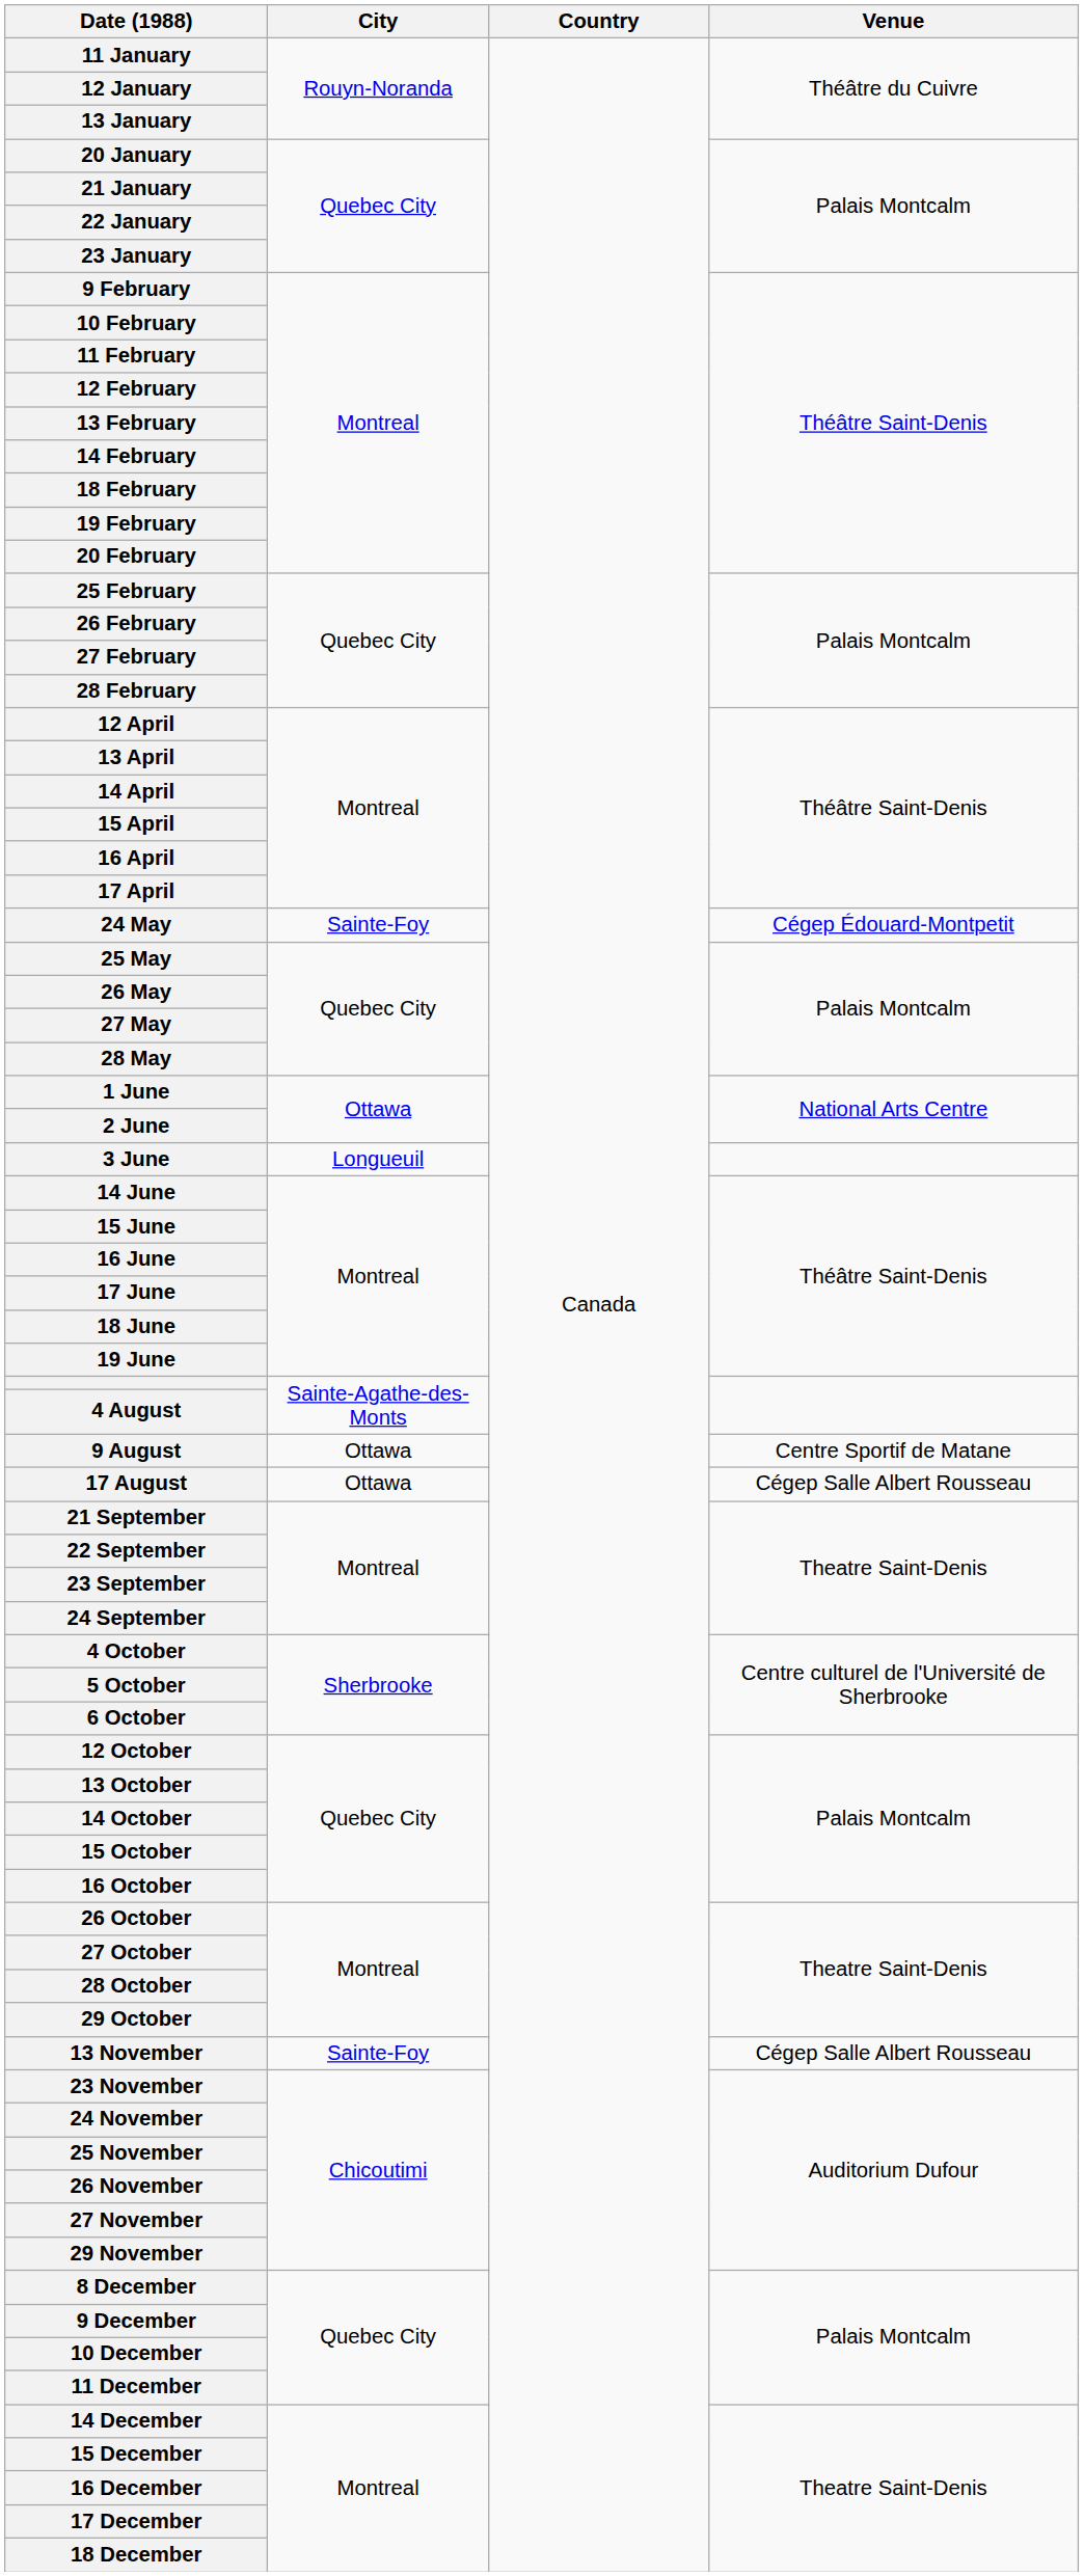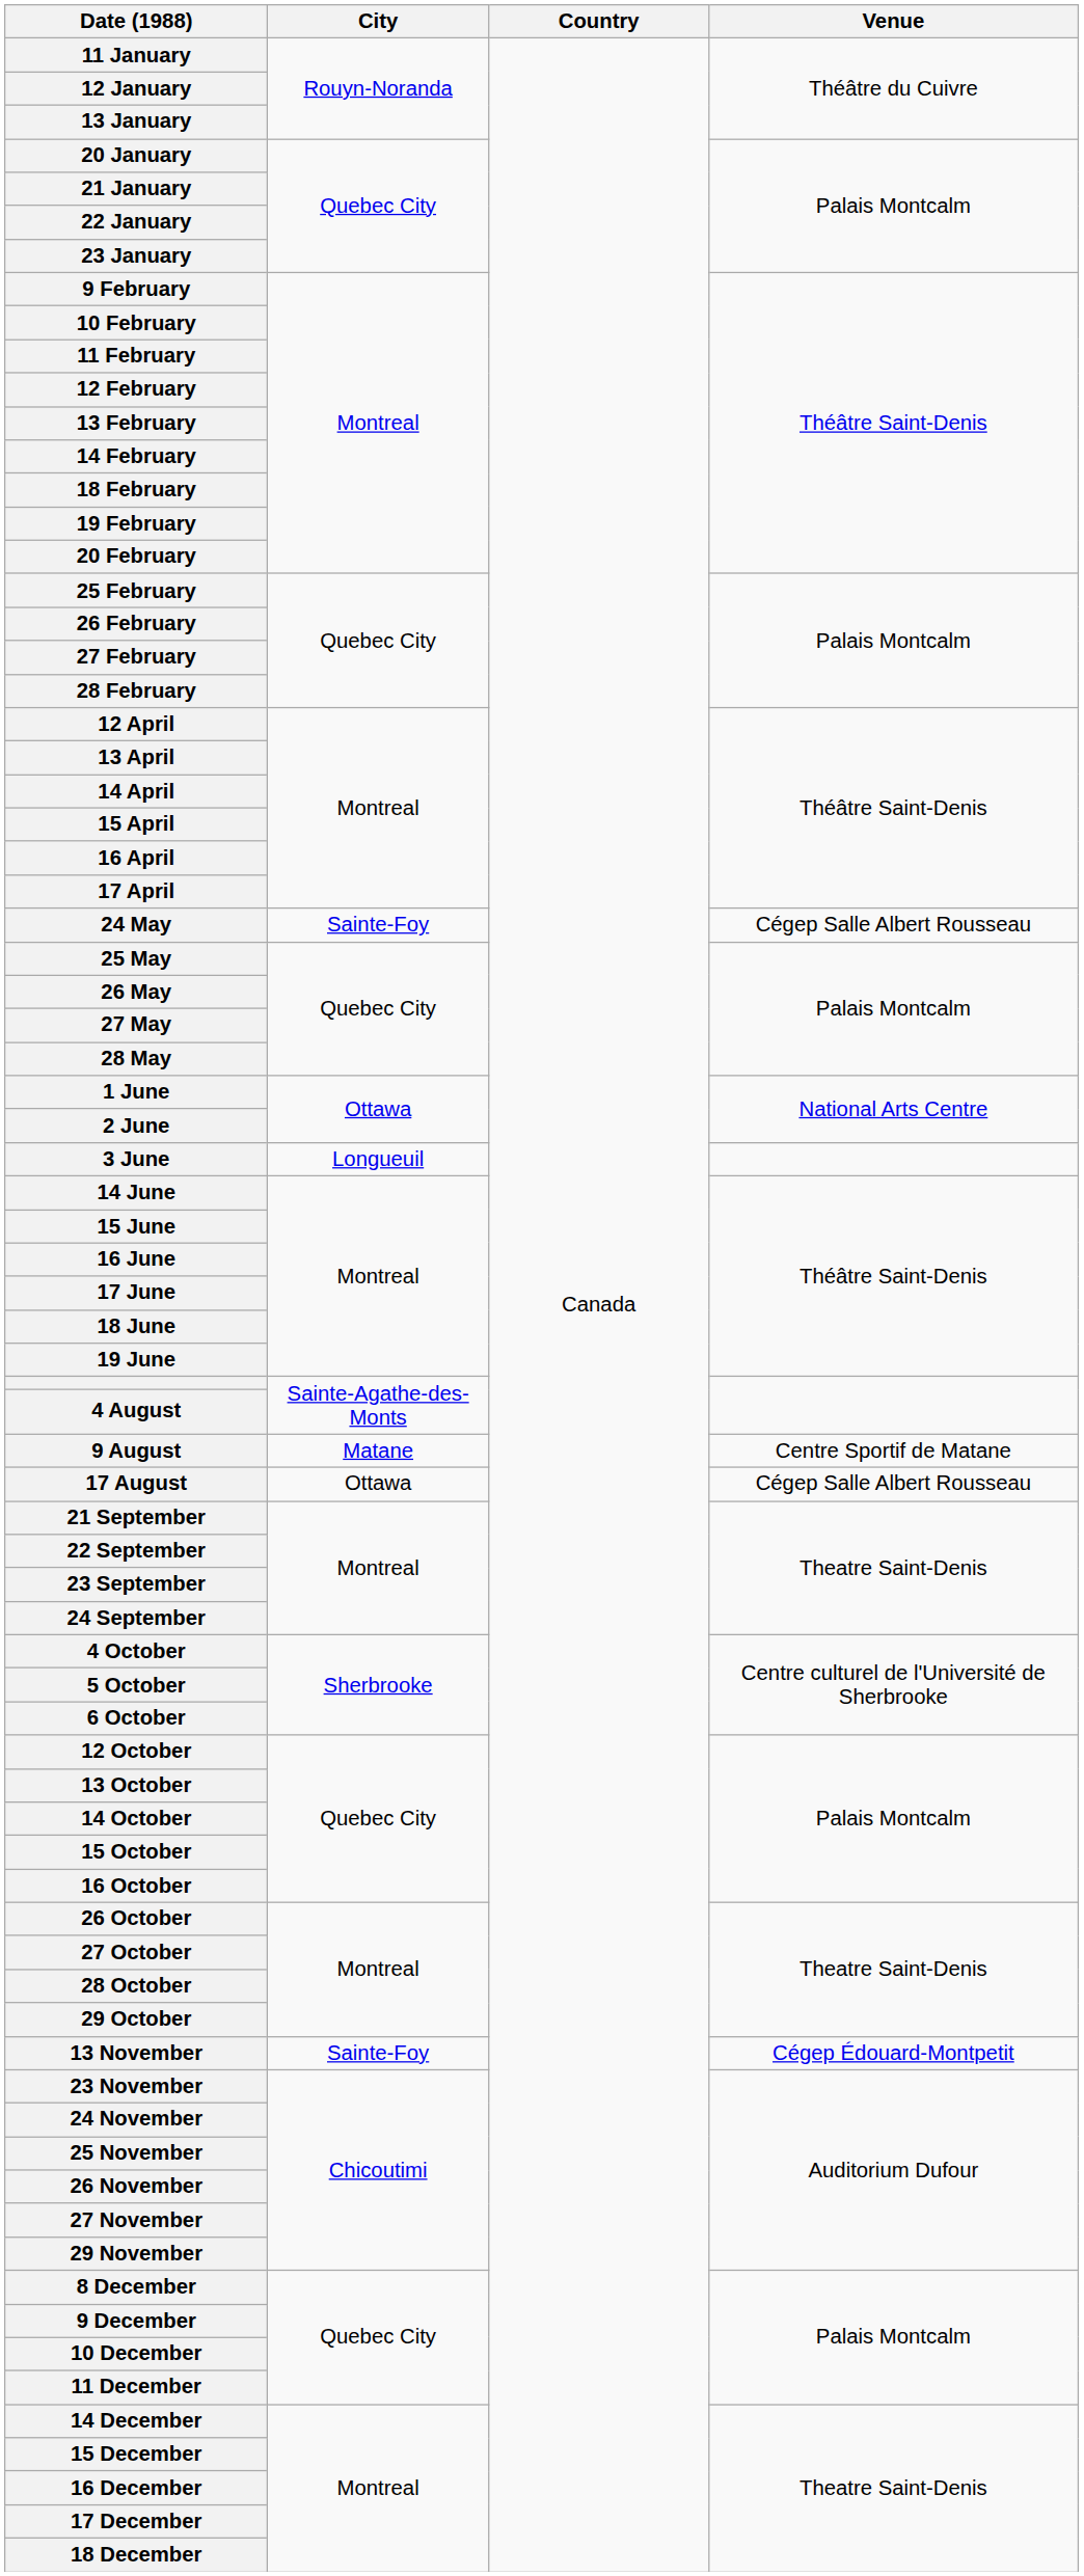24 May | Venue: Cégep Édouard-Montpetit -> Cégep Salle Albert Rousseau
9 August | City: Ottawa -> Matane
13 November | Venue: Cégep Salle Albert Rousseau -> Cégep Édouard-Montpetit
